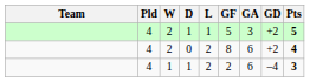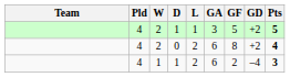columns swapped: GF <-> GA
